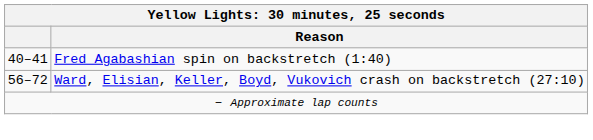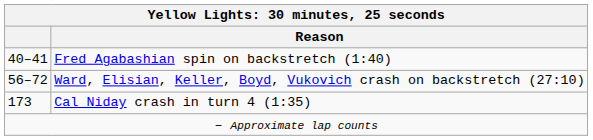+ row: 173 | Cal Niday crash in turn 4 (1:35)
